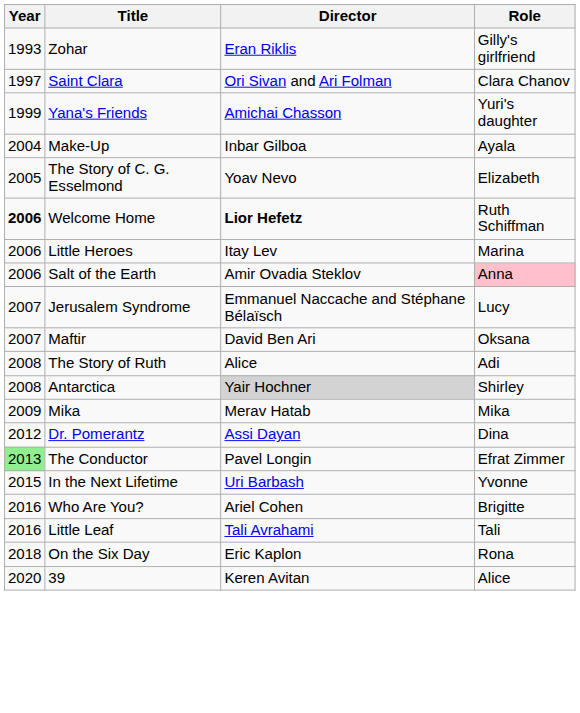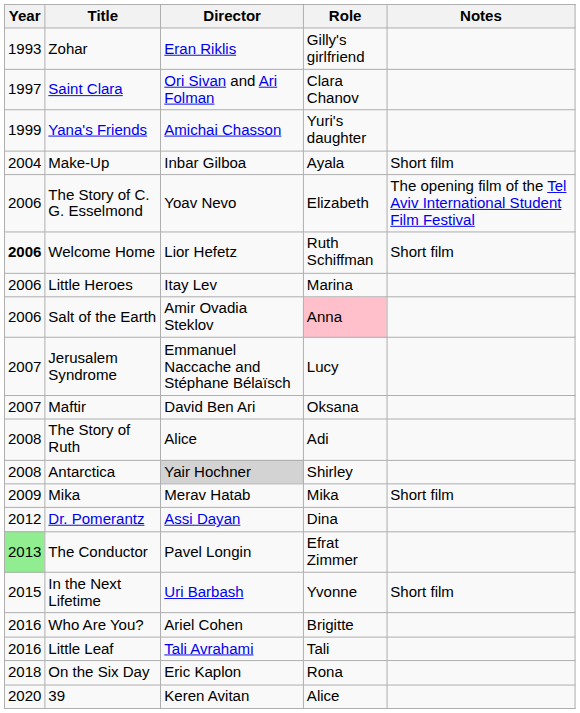+ column: Notes | Short film | The opening film of the Tel Aviv International Student Film Festival | Short film | Short film | Short film
The Story of C. G. Esselmond | Year: 2005 -> 2006
Welcome Home | Director: bold -> normal
